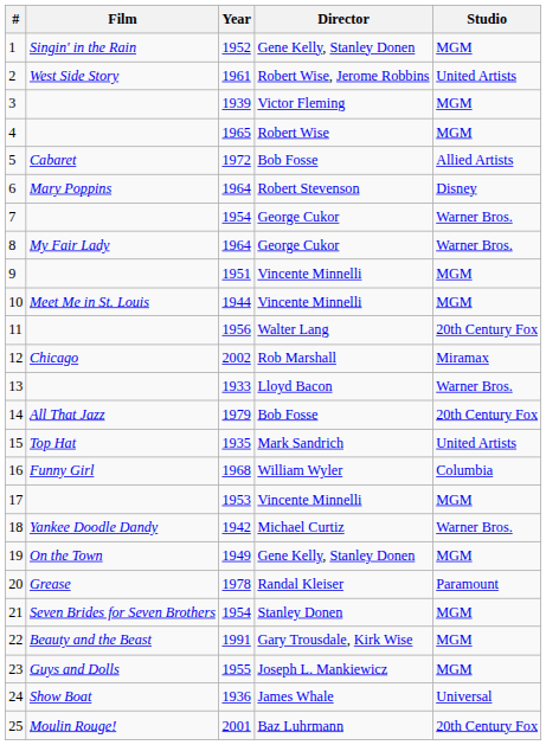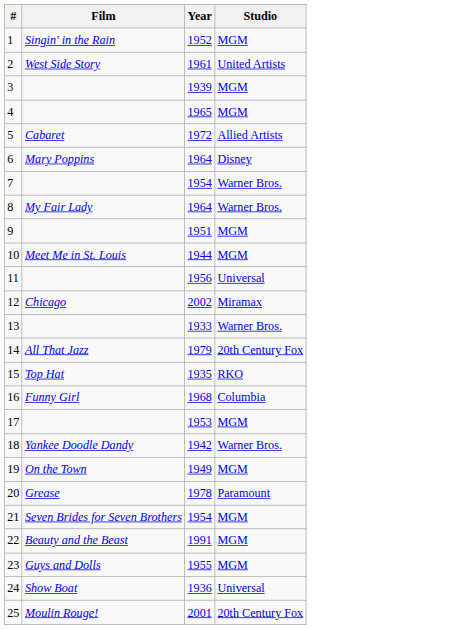- column: Director | Gene Kelly, Stanley Donen | Robert Wise, Jerome Robbins | Victor Fleming | Robert Wise | Bob Fosse | Robert Stevenson | George Cukor | George Cukor | Vincente Minnelli | Vincente Minnelli | Walter Lang | Rob Marshall | Lloyd Bacon | Bob Fosse | Mark Sandrich | William Wyler | Vincente Minnelli | Michael Curtiz | Gene Kelly, Stanley Donen | Randal Kleiser | Stanley Donen | Gary Trousdale, Kirk Wise | Joseph L. Mankiewicz | James Whale | Baz Luhrmann
11 | Studio: 20th Century Fox -> Universal
15 | Studio: United Artists -> RKO
